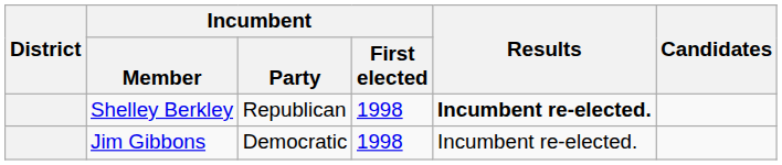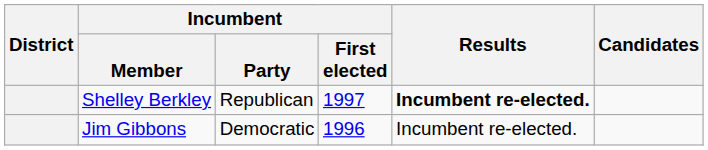Shelley Berkley | Incumbent / First elected: 1998 -> 1997
Jim Gibbons | Incumbent / First elected: 1998 -> 1996
